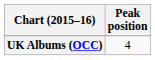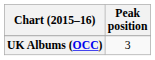UK Albums (OCC) | Peak position: 4 -> 3
